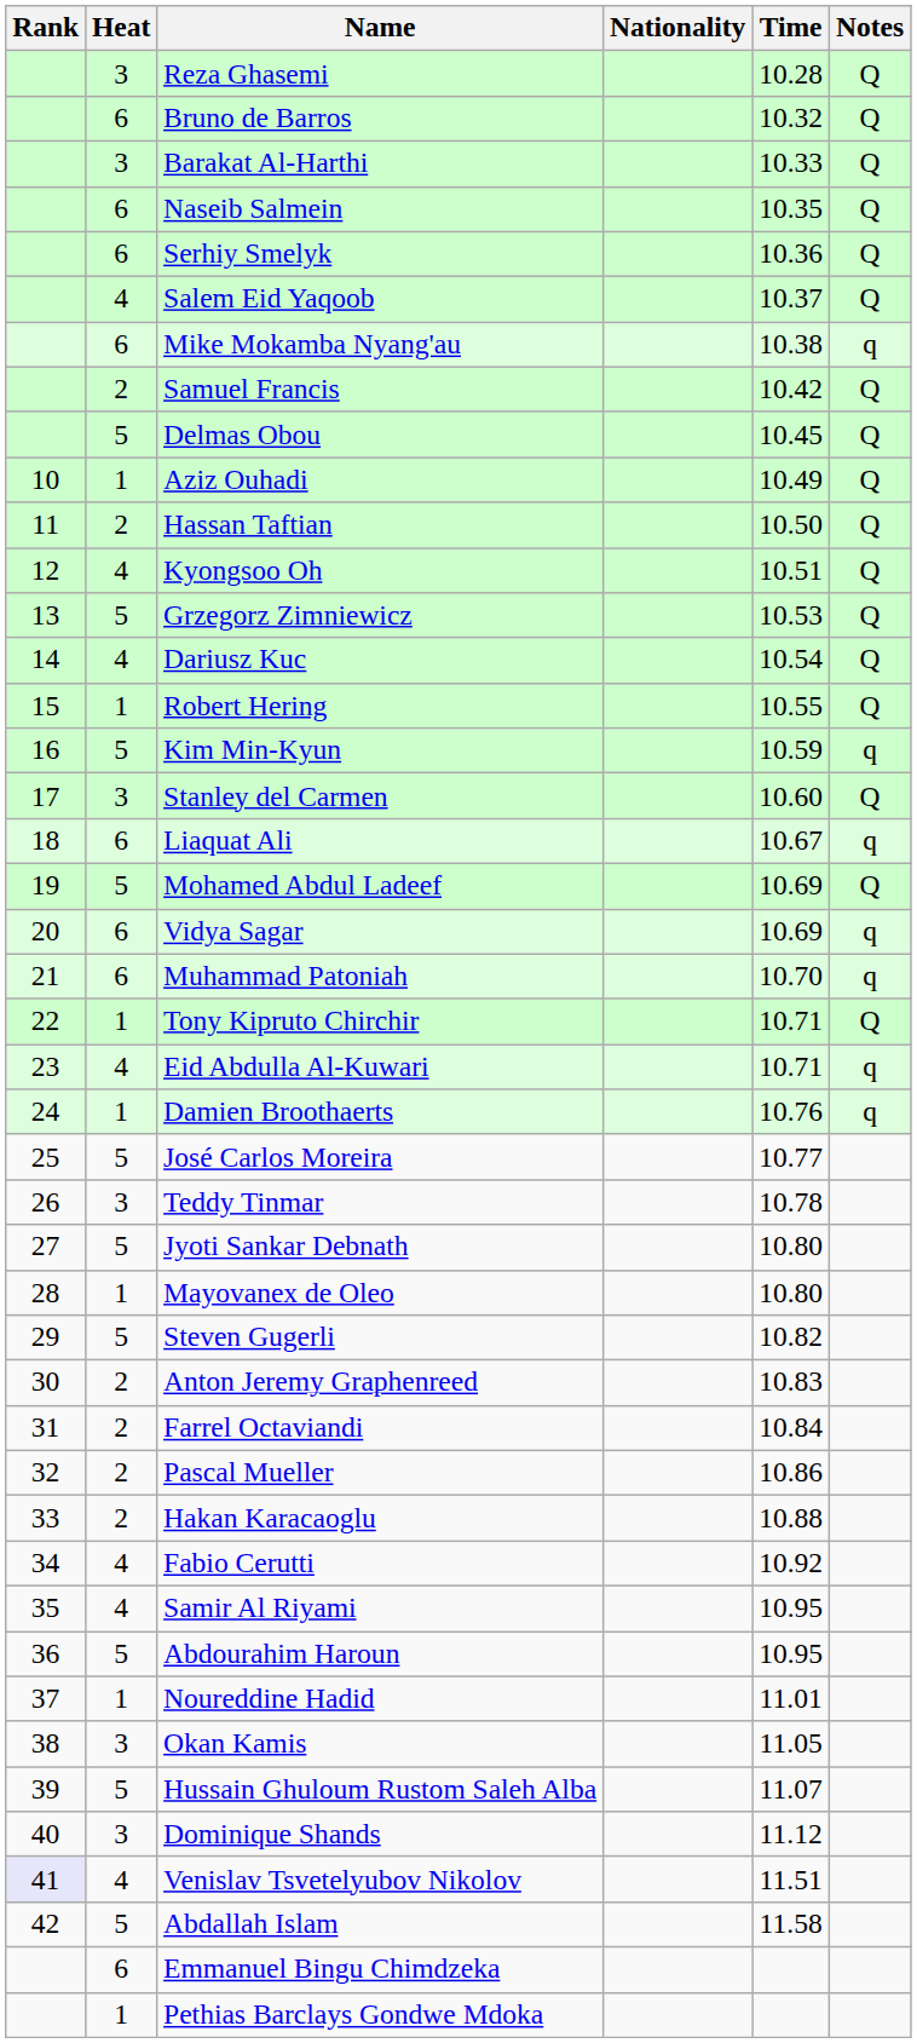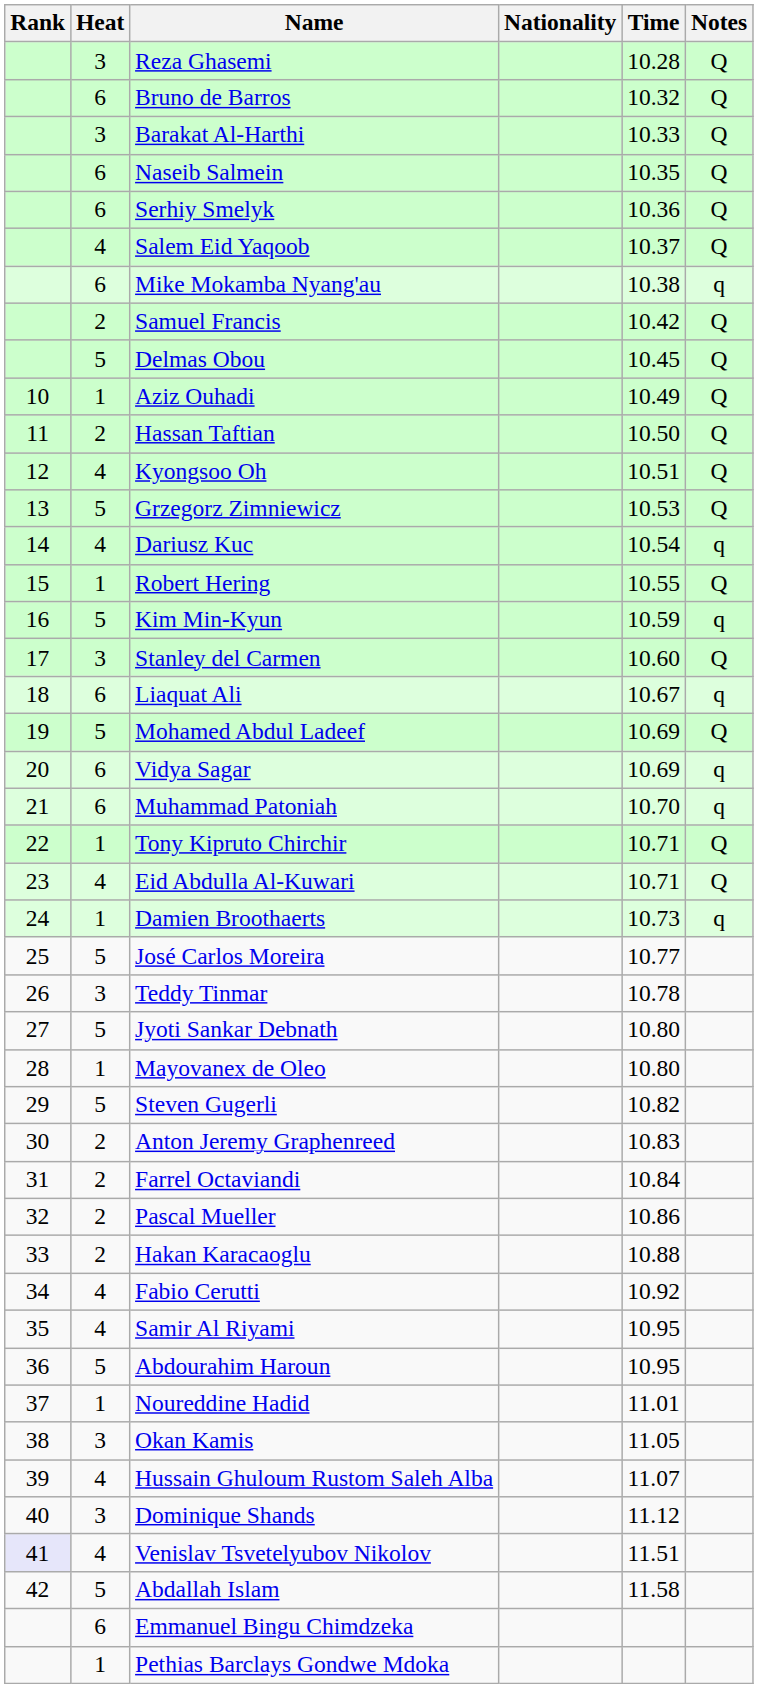Dariusz Kuc | Notes: Q -> q
Eid Abdulla Al-Kuwari | Notes: q -> Q
Damien Broothaerts | Time: 10.76 -> 10.73
Hussain Ghuloum Rustom Saleh Alba | Heat: 5 -> 4
